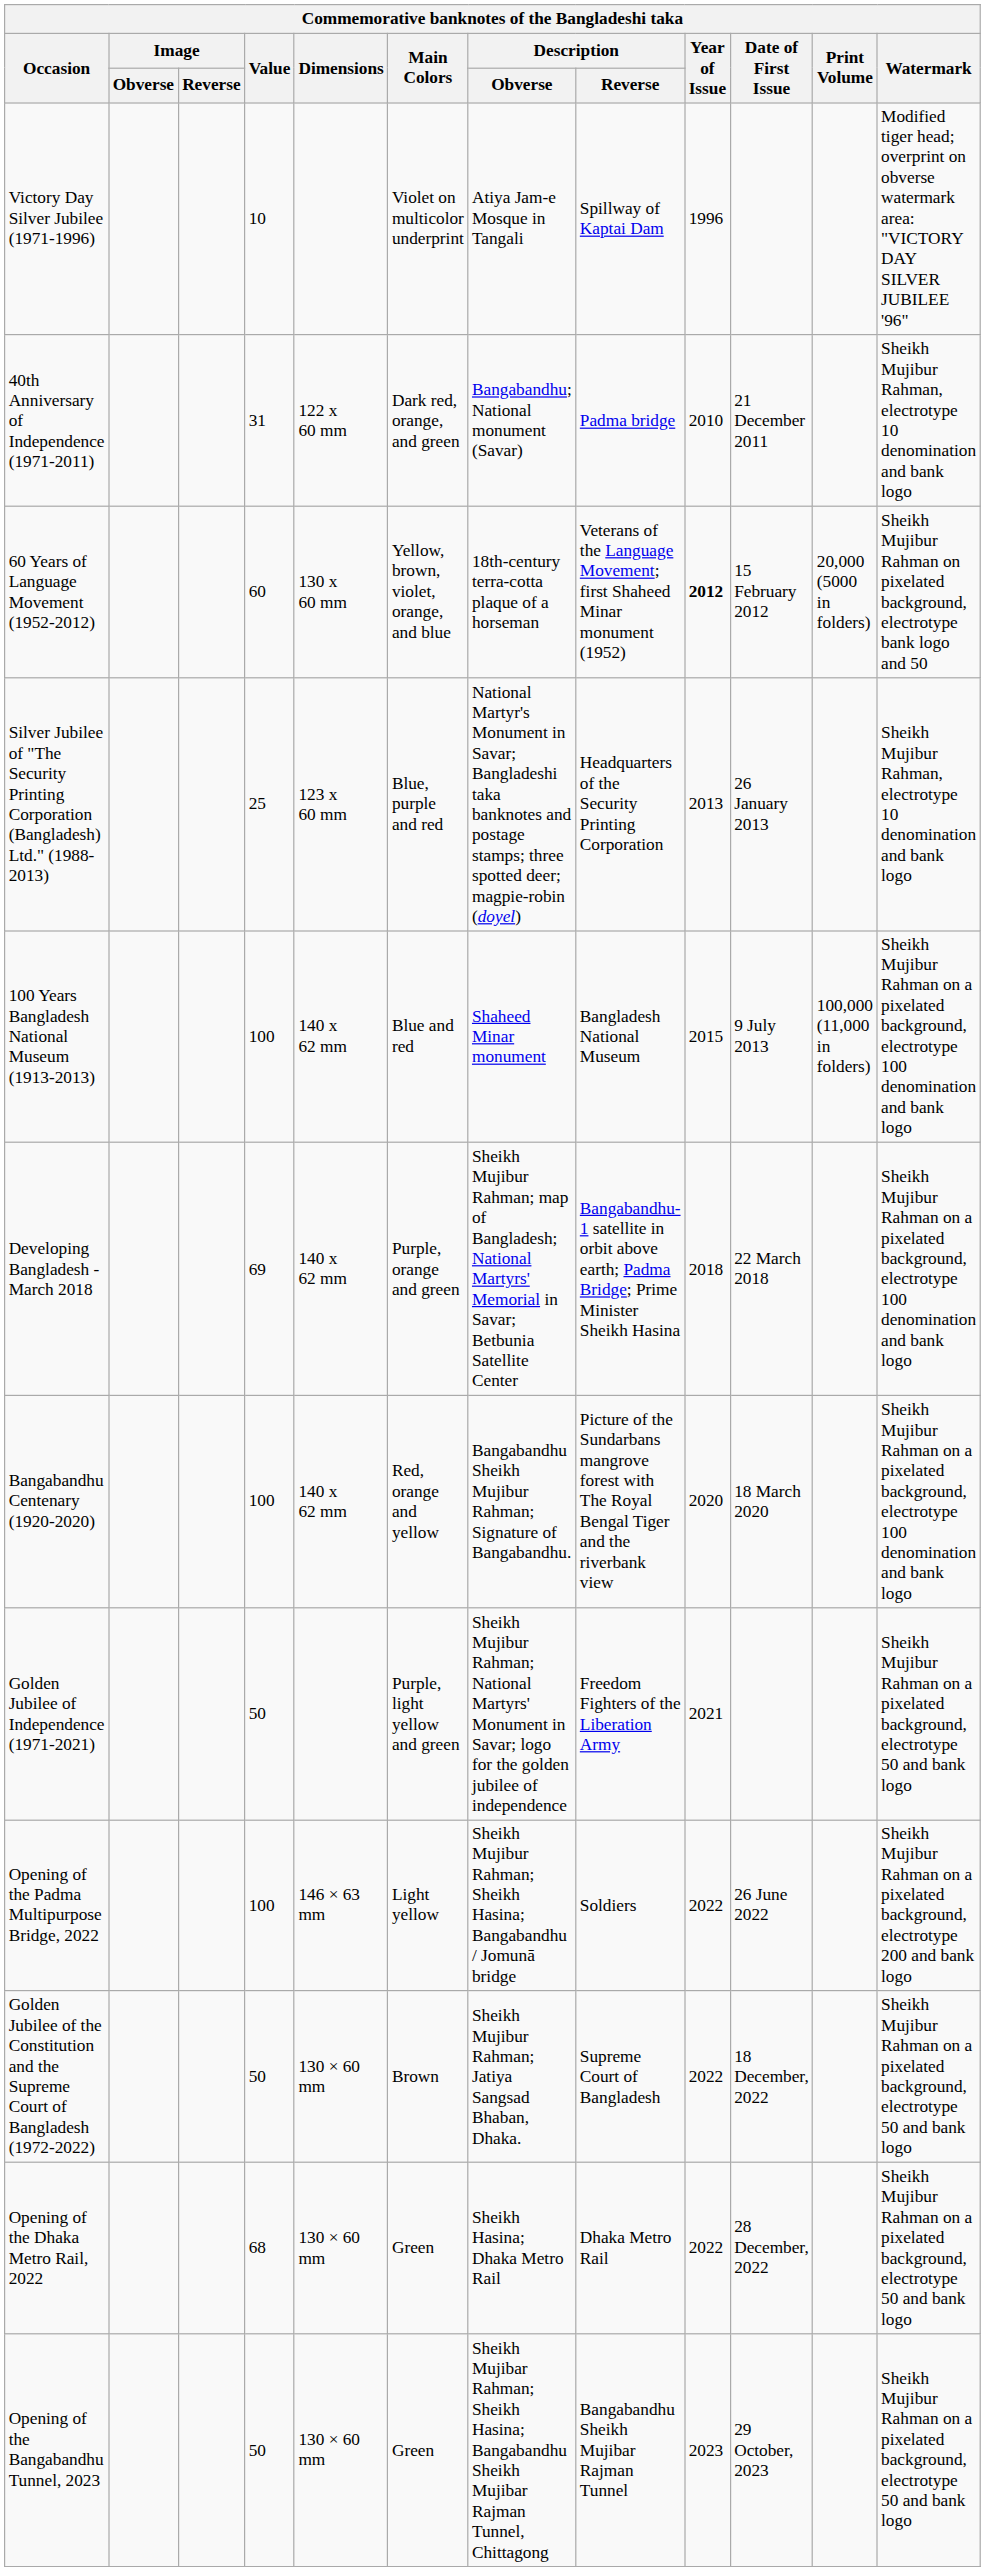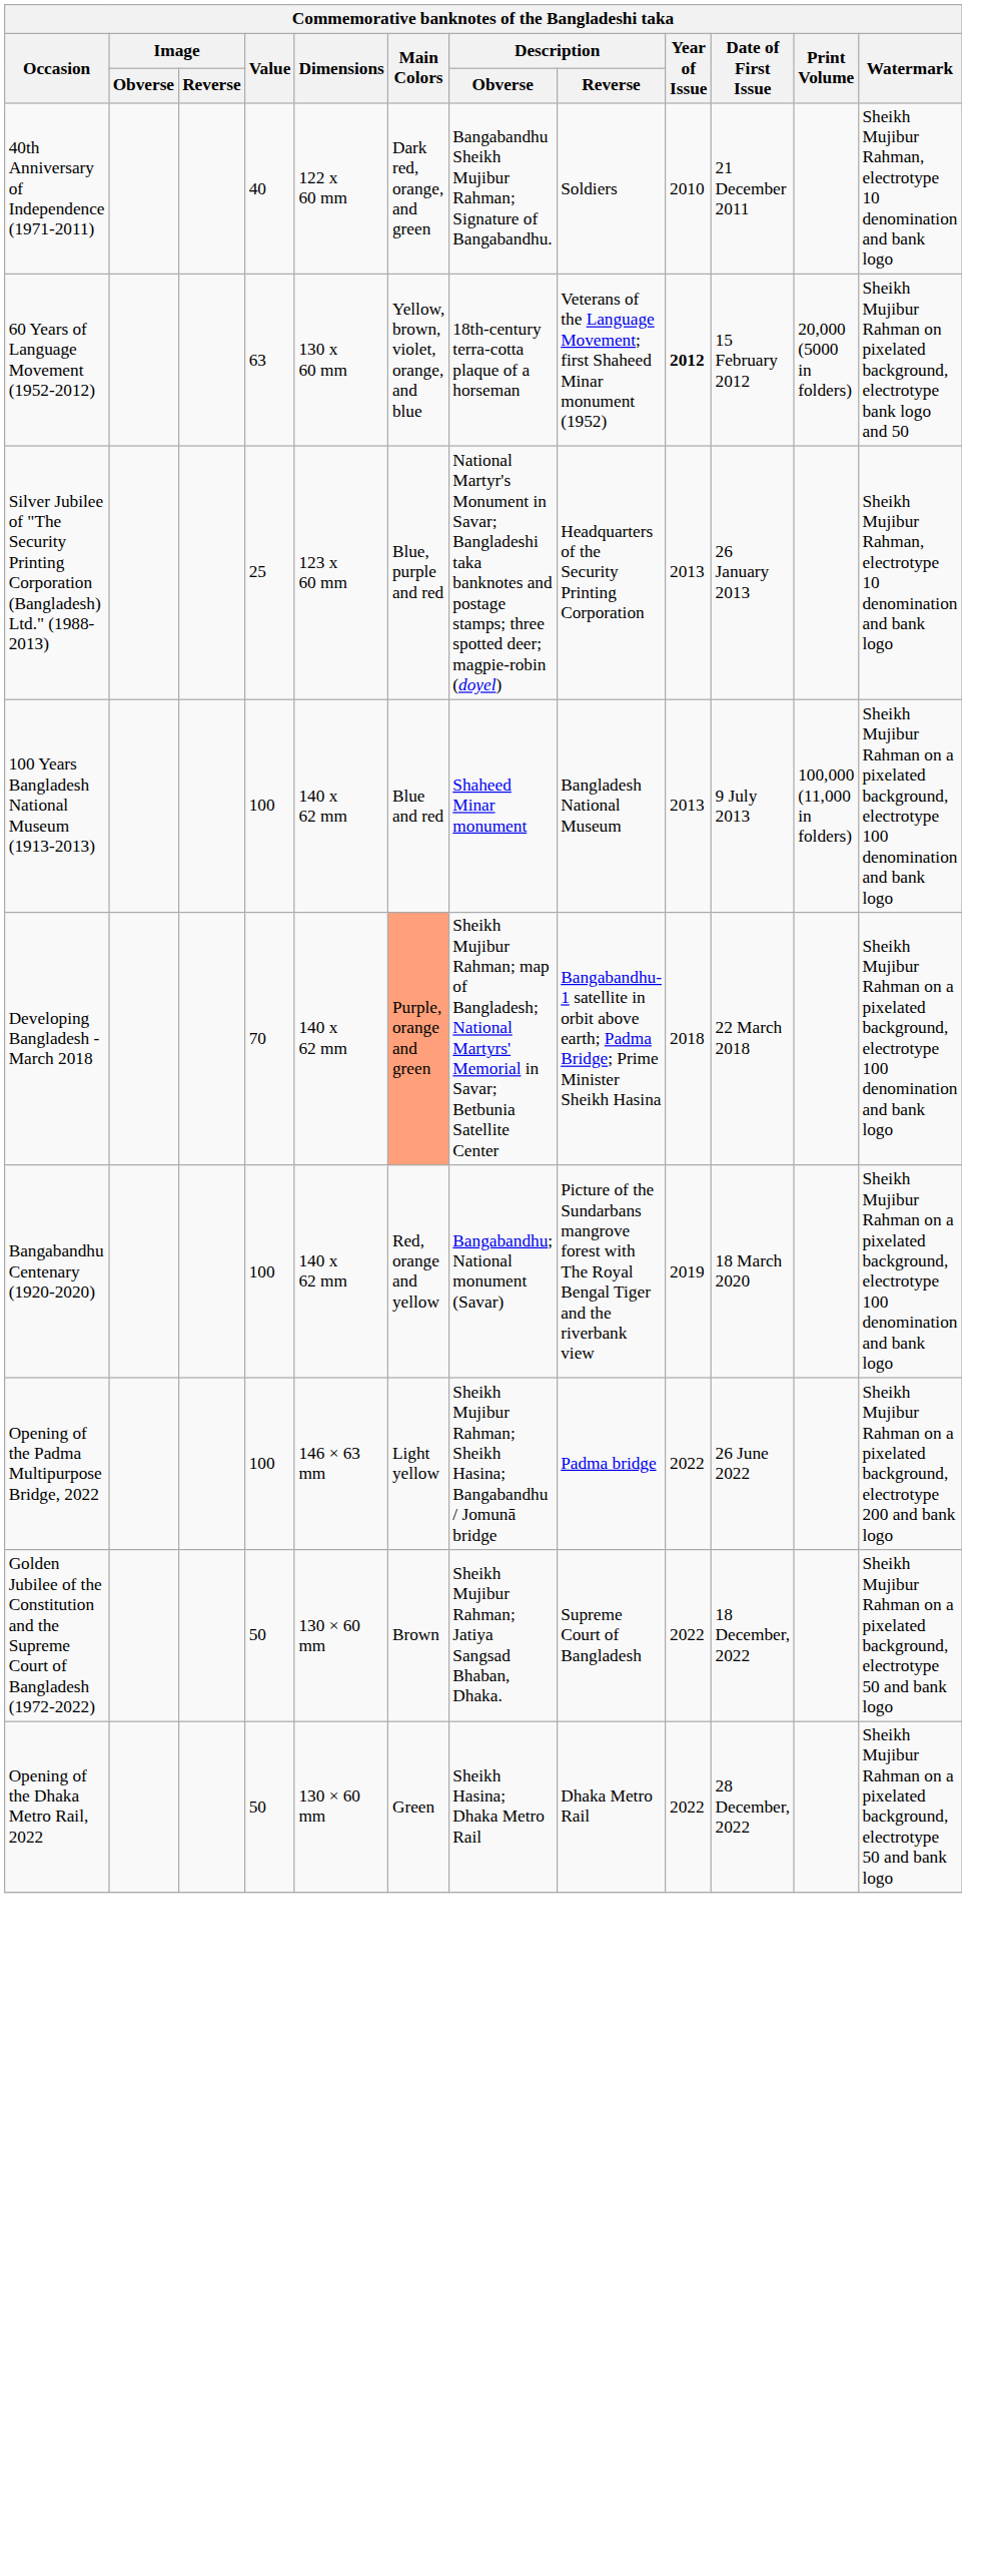- row: Victory Day Silver Jubilee (1971-1996) | 10 | Violet on multicolor underprint | Atiya Jam-e Mosque in Tangali | Spillway of Kaptai Dam | 1996 | Modified tiger head; overprint on obverse watermark area: "VICTORY DAY SILVER JUBILEE '96"
40th Anniversary of Independence (1971-2011) | Value: 31 -> 40
40th Anniversary of Independence (1971-2011) | Description / Obverse: Bangabandhu; National monument (Savar) -> Bangabandhu Sheikh Mujibur Rahman; Signature of Bangabandhu.
40th Anniversary of Independence (1971-2011) | Description / Reverse: Padma bridge -> Soldiers
60 Years of Language Movement (1952-2012) | Value: 60 -> 63
100 Years Bangladesh National Museum (1913-2013) | Year of Issue: 2015 -> 2013
Developing Bangladesh - March 2018 | Value: 69 -> 70
Developing Bangladesh - March 2018 | Main Colors: no background -> lightsalmon background
Bangabandhu Centenary (1920-2020) | Description / Obverse: Bangabandhu Sheikh Mujibur Rahman; Signature of Bangabandhu. -> Bangabandhu; National monument (Savar)
Bangabandhu Centenary (1920-2020) | Year of Issue: 2020 -> 2019
- row: Golden Jubilee of Independence (1971-2021) | 50 | Purple, light yellow and green | Sheikh Mujibur Rahman; National Martyrs' Monument in Savar; logo for the golden jubilee of independence | Freedom Fighters of the Liberation Army | 2021 | Sheikh Mujibur Rahman on a pixelated background, electrotype 50 and bank logo
Opening of the Padma Multipurpose Bridge, 2022 | Description / Reverse: Soldiers -> Padma bridge
Opening of the Dhaka Metro Rail, 2022 | Value: 68 -> 50
- row: Opening of the Bangabandhu Tunnel, 2023 | 50 | 130 × 60 mm | Green | Sheikh Mujibar Rahman; Sheikh Hasina; Bangabandhu Sheikh Mujibar Rajman Tunnel, Chittagong | Bangabandhu Sheikh Mujibar Rajman Tunnel | 2023 | 29 October, 2023 | Sheikh Mujibur Rahman on a pixelated background, electrotype 50 and bank logo
